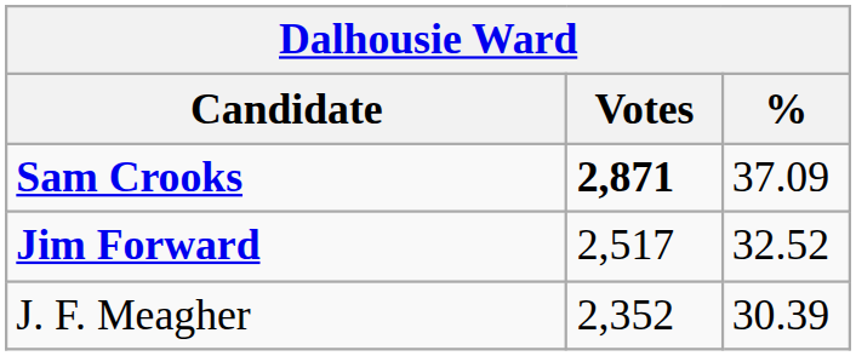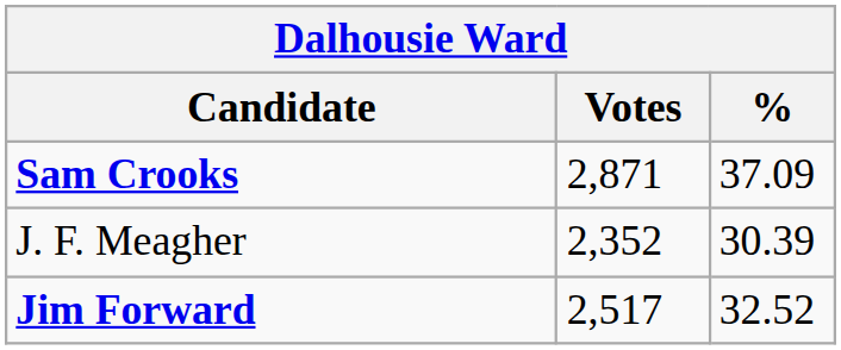Sam Crooks | Votes: bold -> normal
rows swapped: Jim Forward <-> J. F. Meagher
